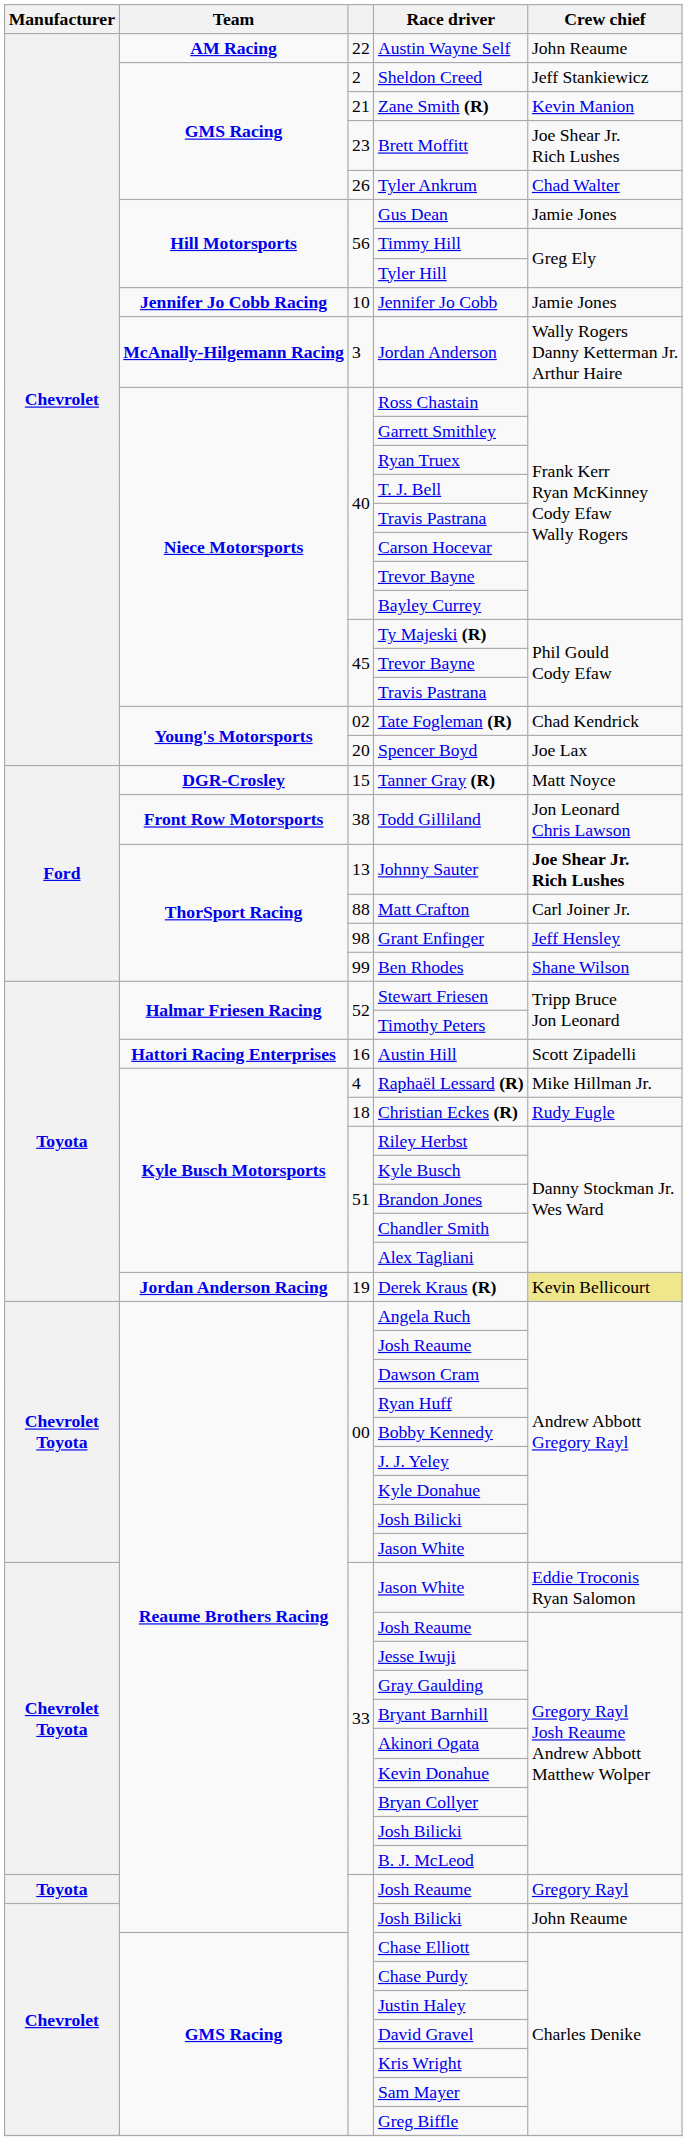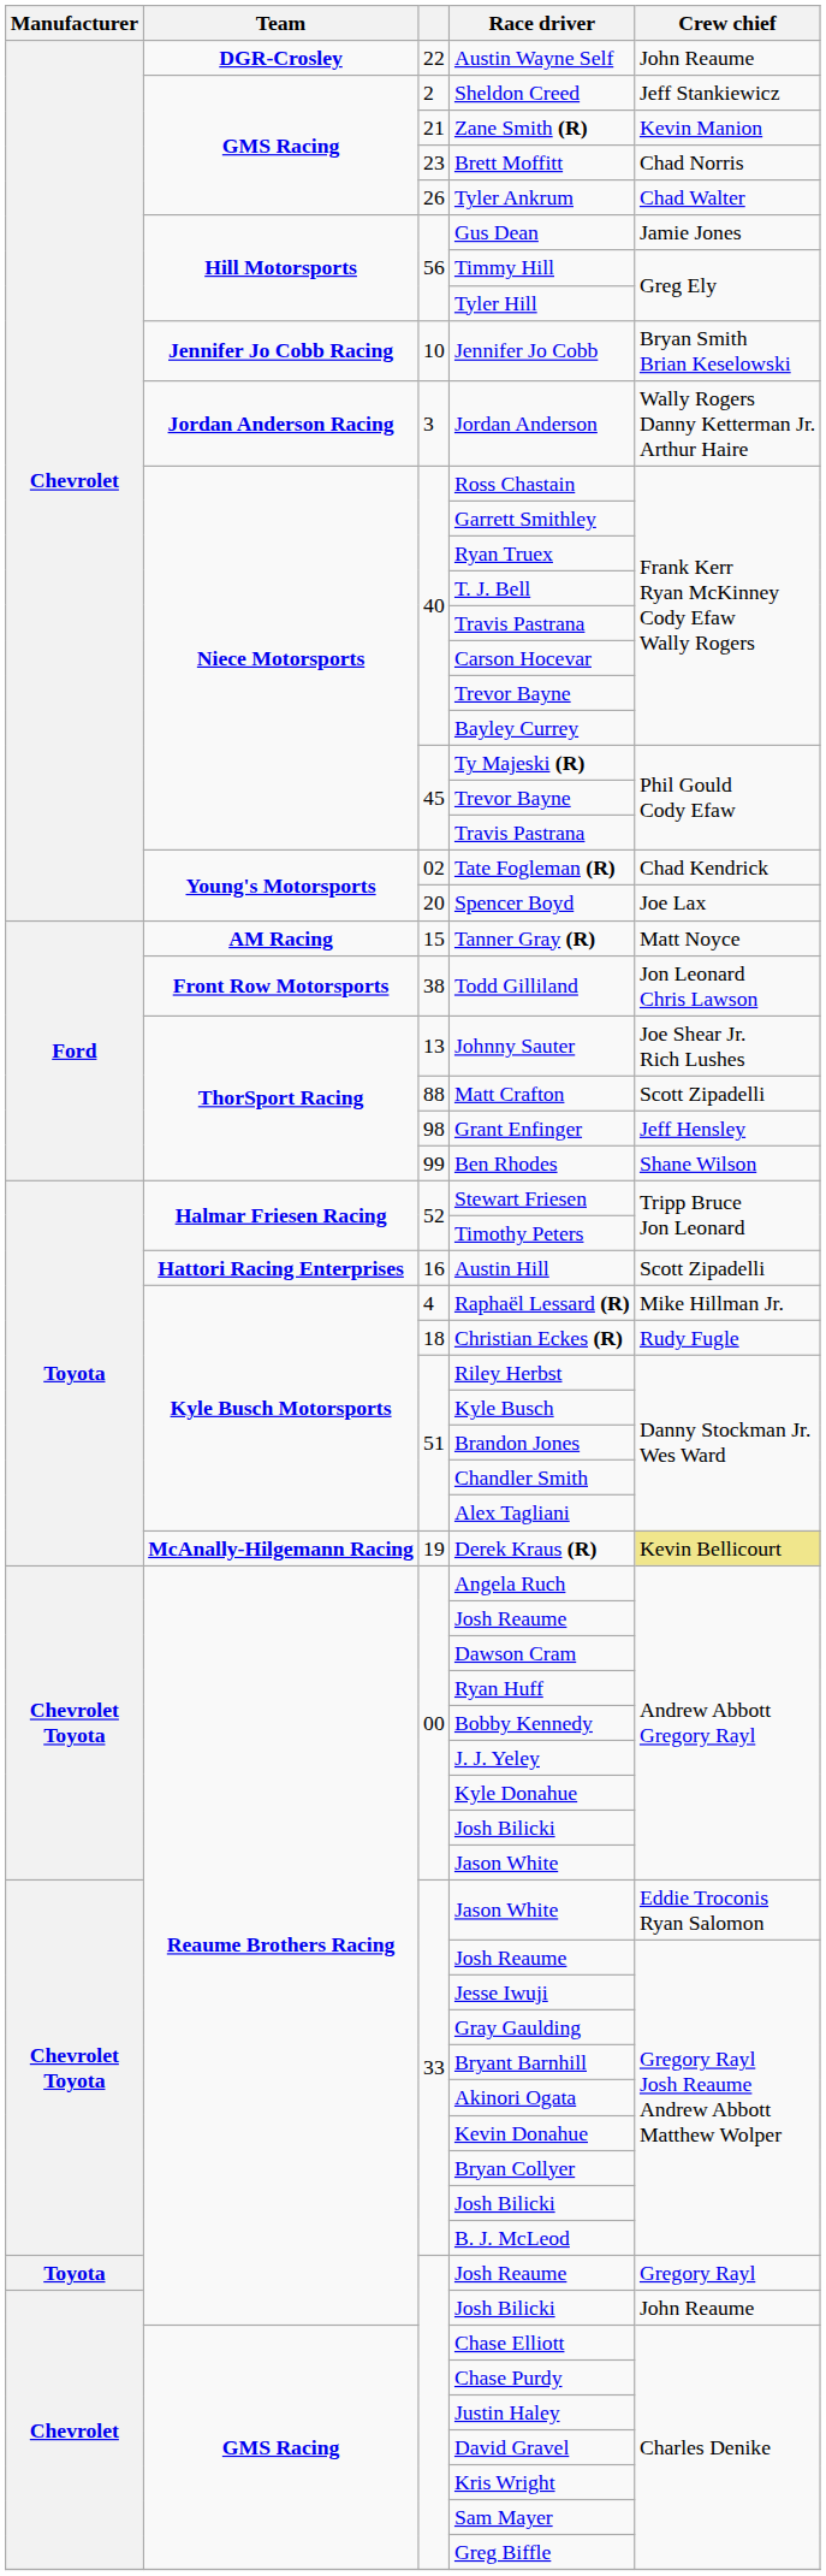Austin Wayne Self | Team: AM Racing -> DGR-Crosley
Brett Moffitt | Crew chief: Joe Shear Jr. Rich Lushes -> Chad Norris
Jennifer Jo Cobb | Crew chief: Jamie Jones -> Bryan Smith Brian Keselowski
Jordan Anderson | Team: McAnally-Hilgemann Racing -> Jordan Anderson Racing
Tanner Gray (R) | Team: DGR-Crosley -> AM Racing
Johnny Sauter | Crew chief: bold -> normal
Matt Crafton | Crew chief: Carl Joiner Jr. -> Scott Zipadelli
Derek Kraus (R) | Team: Jordan Anderson Racing -> McAnally-Hilgemann Racing
